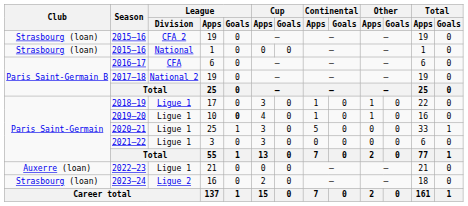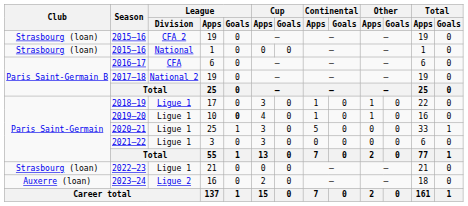2022–23 | Club: Auxerre (loan) -> Strasbourg (loan)
2023–24 | Club: Strasbourg (loan) -> Auxerre (loan)
